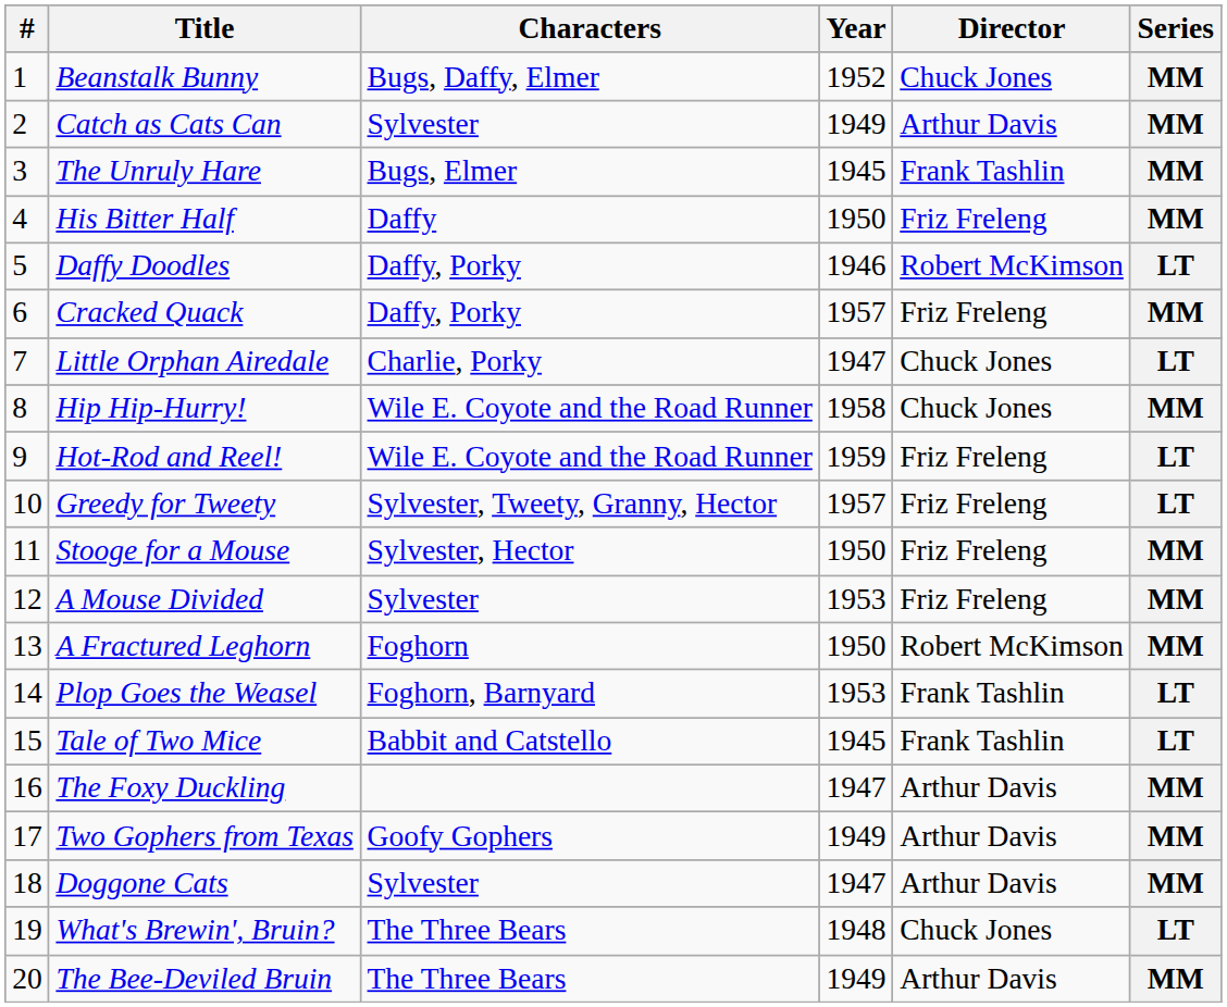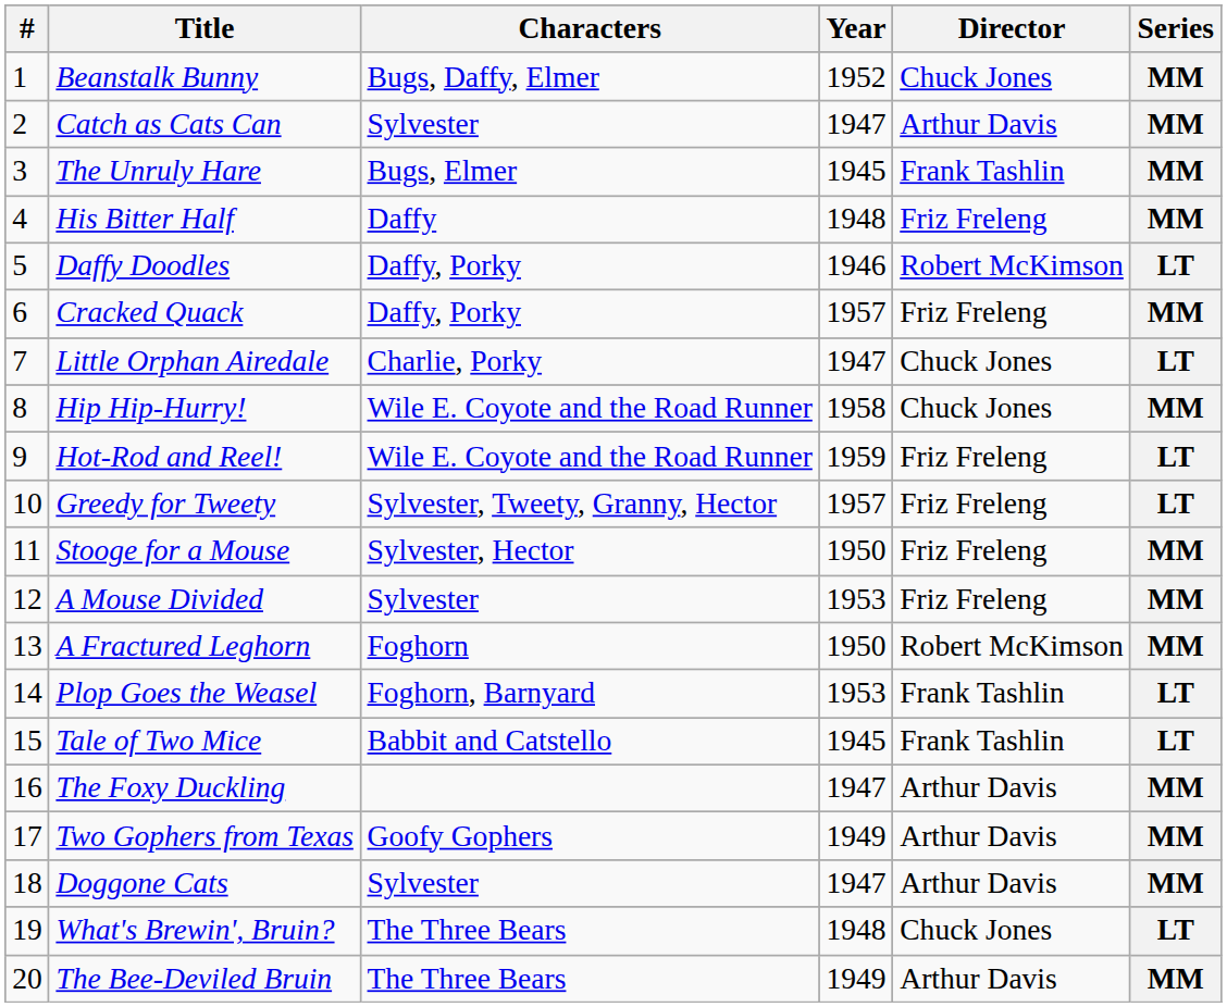Catch as Cats Can | Year: 1949 -> 1947
His Bitter Half | Year: 1950 -> 1948
